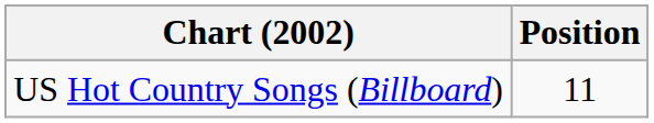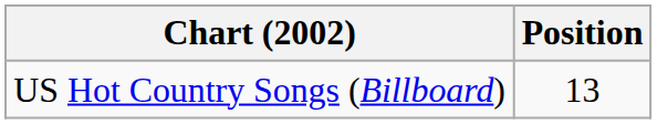US Hot Country Songs (Billboard) | Position: 11 -> 13
